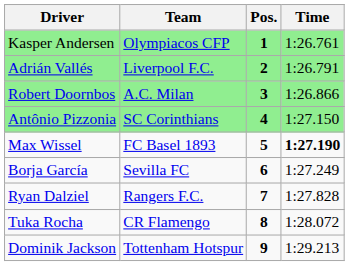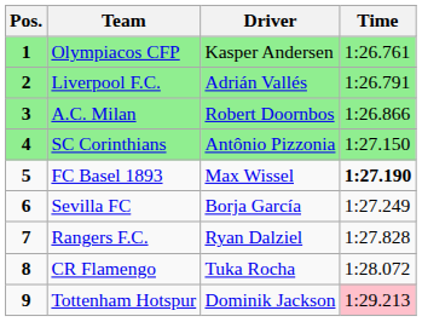columns swapped: Pos. <-> Driver
Tottenham Hotspur | Time: no background -> pink background
